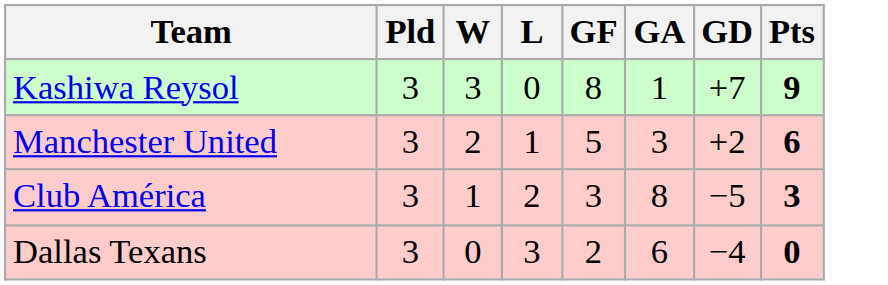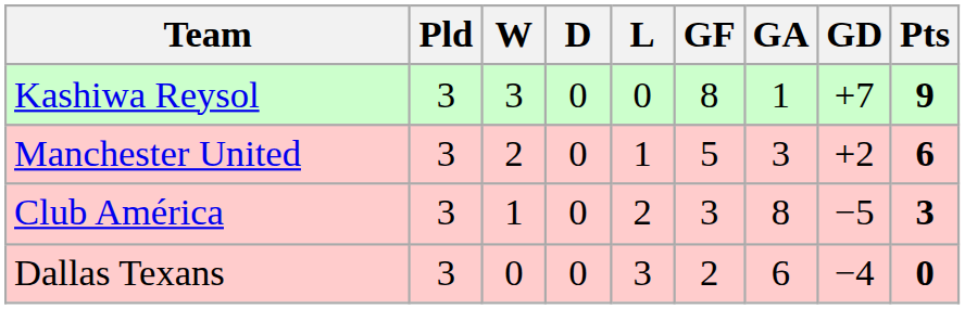+ column: D | 0 | 0 | 0 | 0
